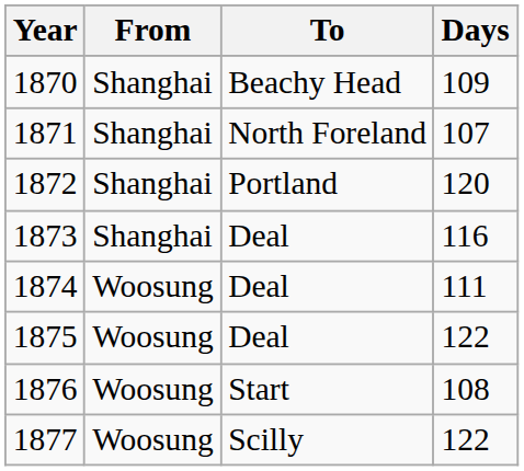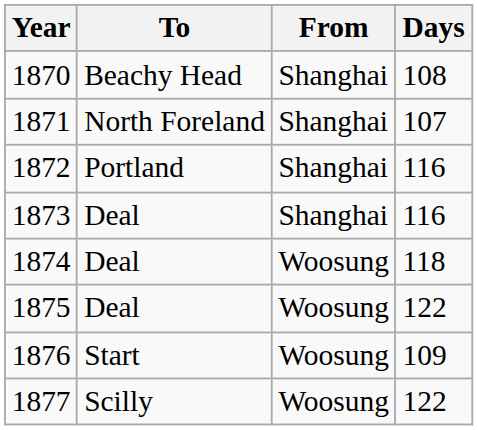columns swapped: From <-> To
1870 | Days: 109 -> 108
1872 | Days: 120 -> 116
1874 | Days: 111 -> 118
1876 | Days: 108 -> 109
